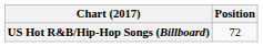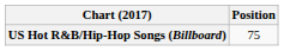US Hot R&B/Hip-Hop Songs (Billboard) | Position: 72 -> 75
